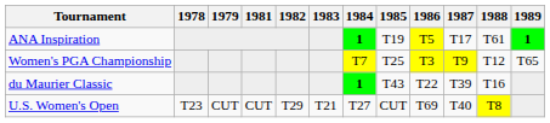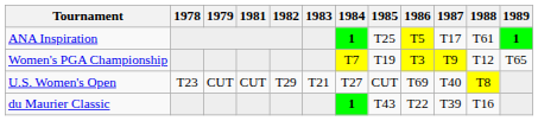ANA Inspiration | 1985: T19 -> T25
Women's PGA Championship | 1985: T25 -> T19
rows swapped: U.S. Women's Open <-> du Maurier Classic
